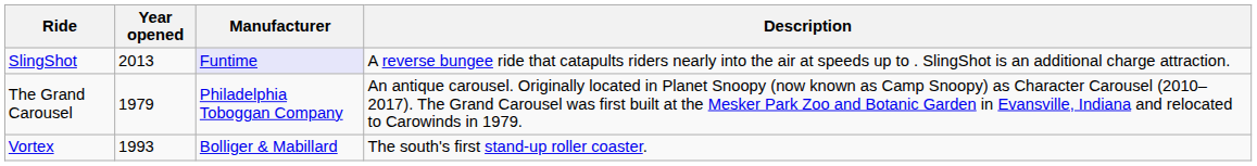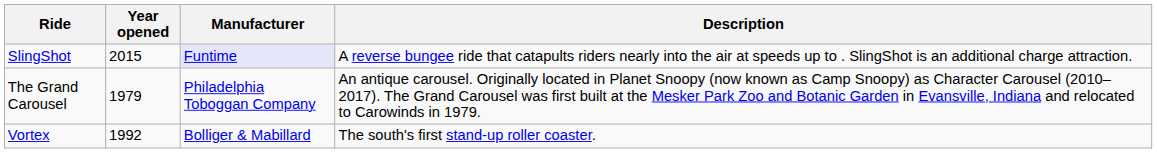SlingShot | Year opened: 2013 -> 2015
Vortex | Year opened: 1993 -> 1992
